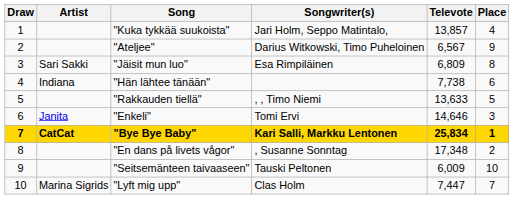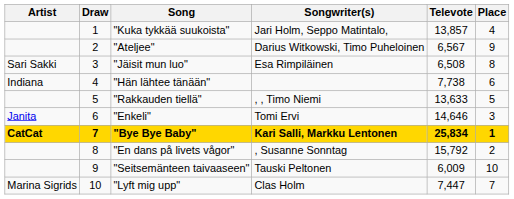columns swapped: Draw <-> Artist
"Jäisit mun luo" | Televote: 6,809 -> 6,508
"En dans på livets vågor" | Televote: 17,348 -> 15,792
